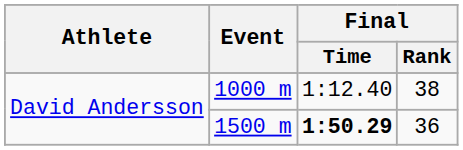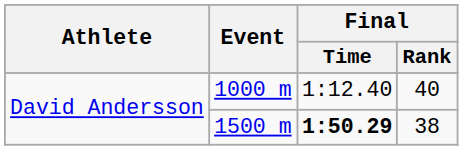1000 m | Final / Rank: 38 -> 40
1500 m | Final / Rank: 36 -> 38
